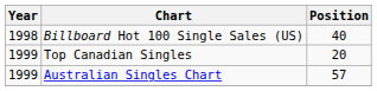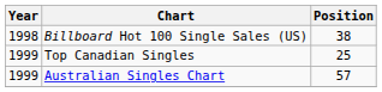Billboard Hot 100 Single Sales (US) | Position: 40 -> 38
Top Canadian Singles | Position: 20 -> 25
